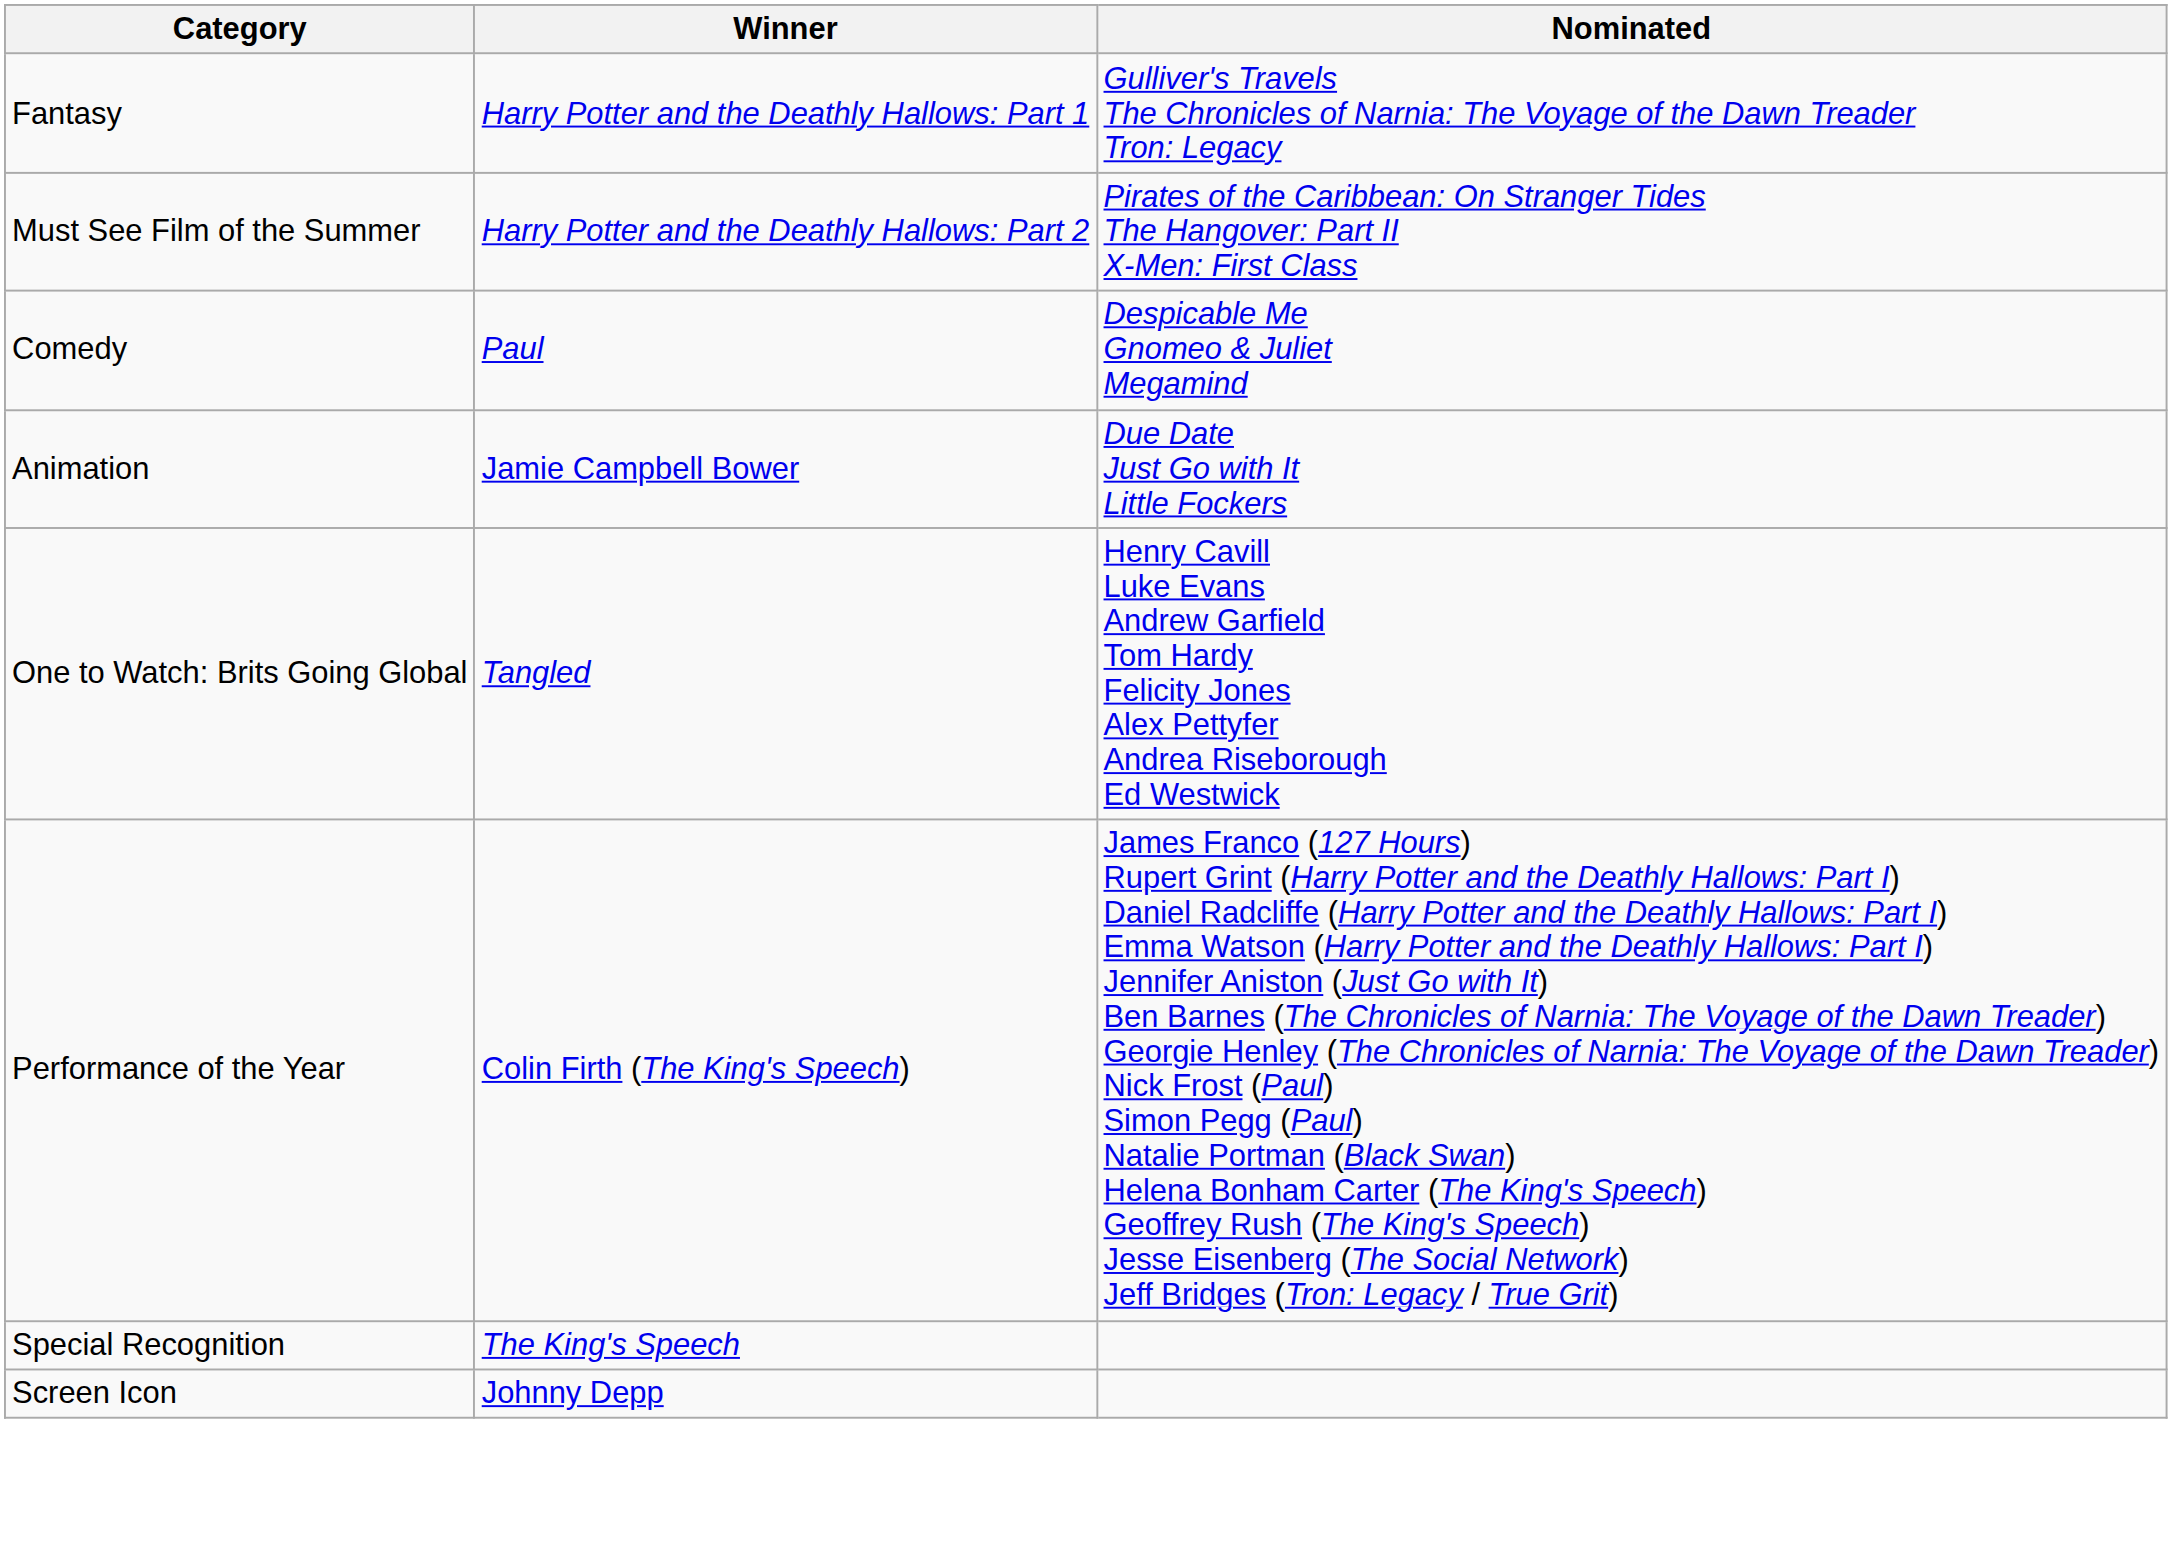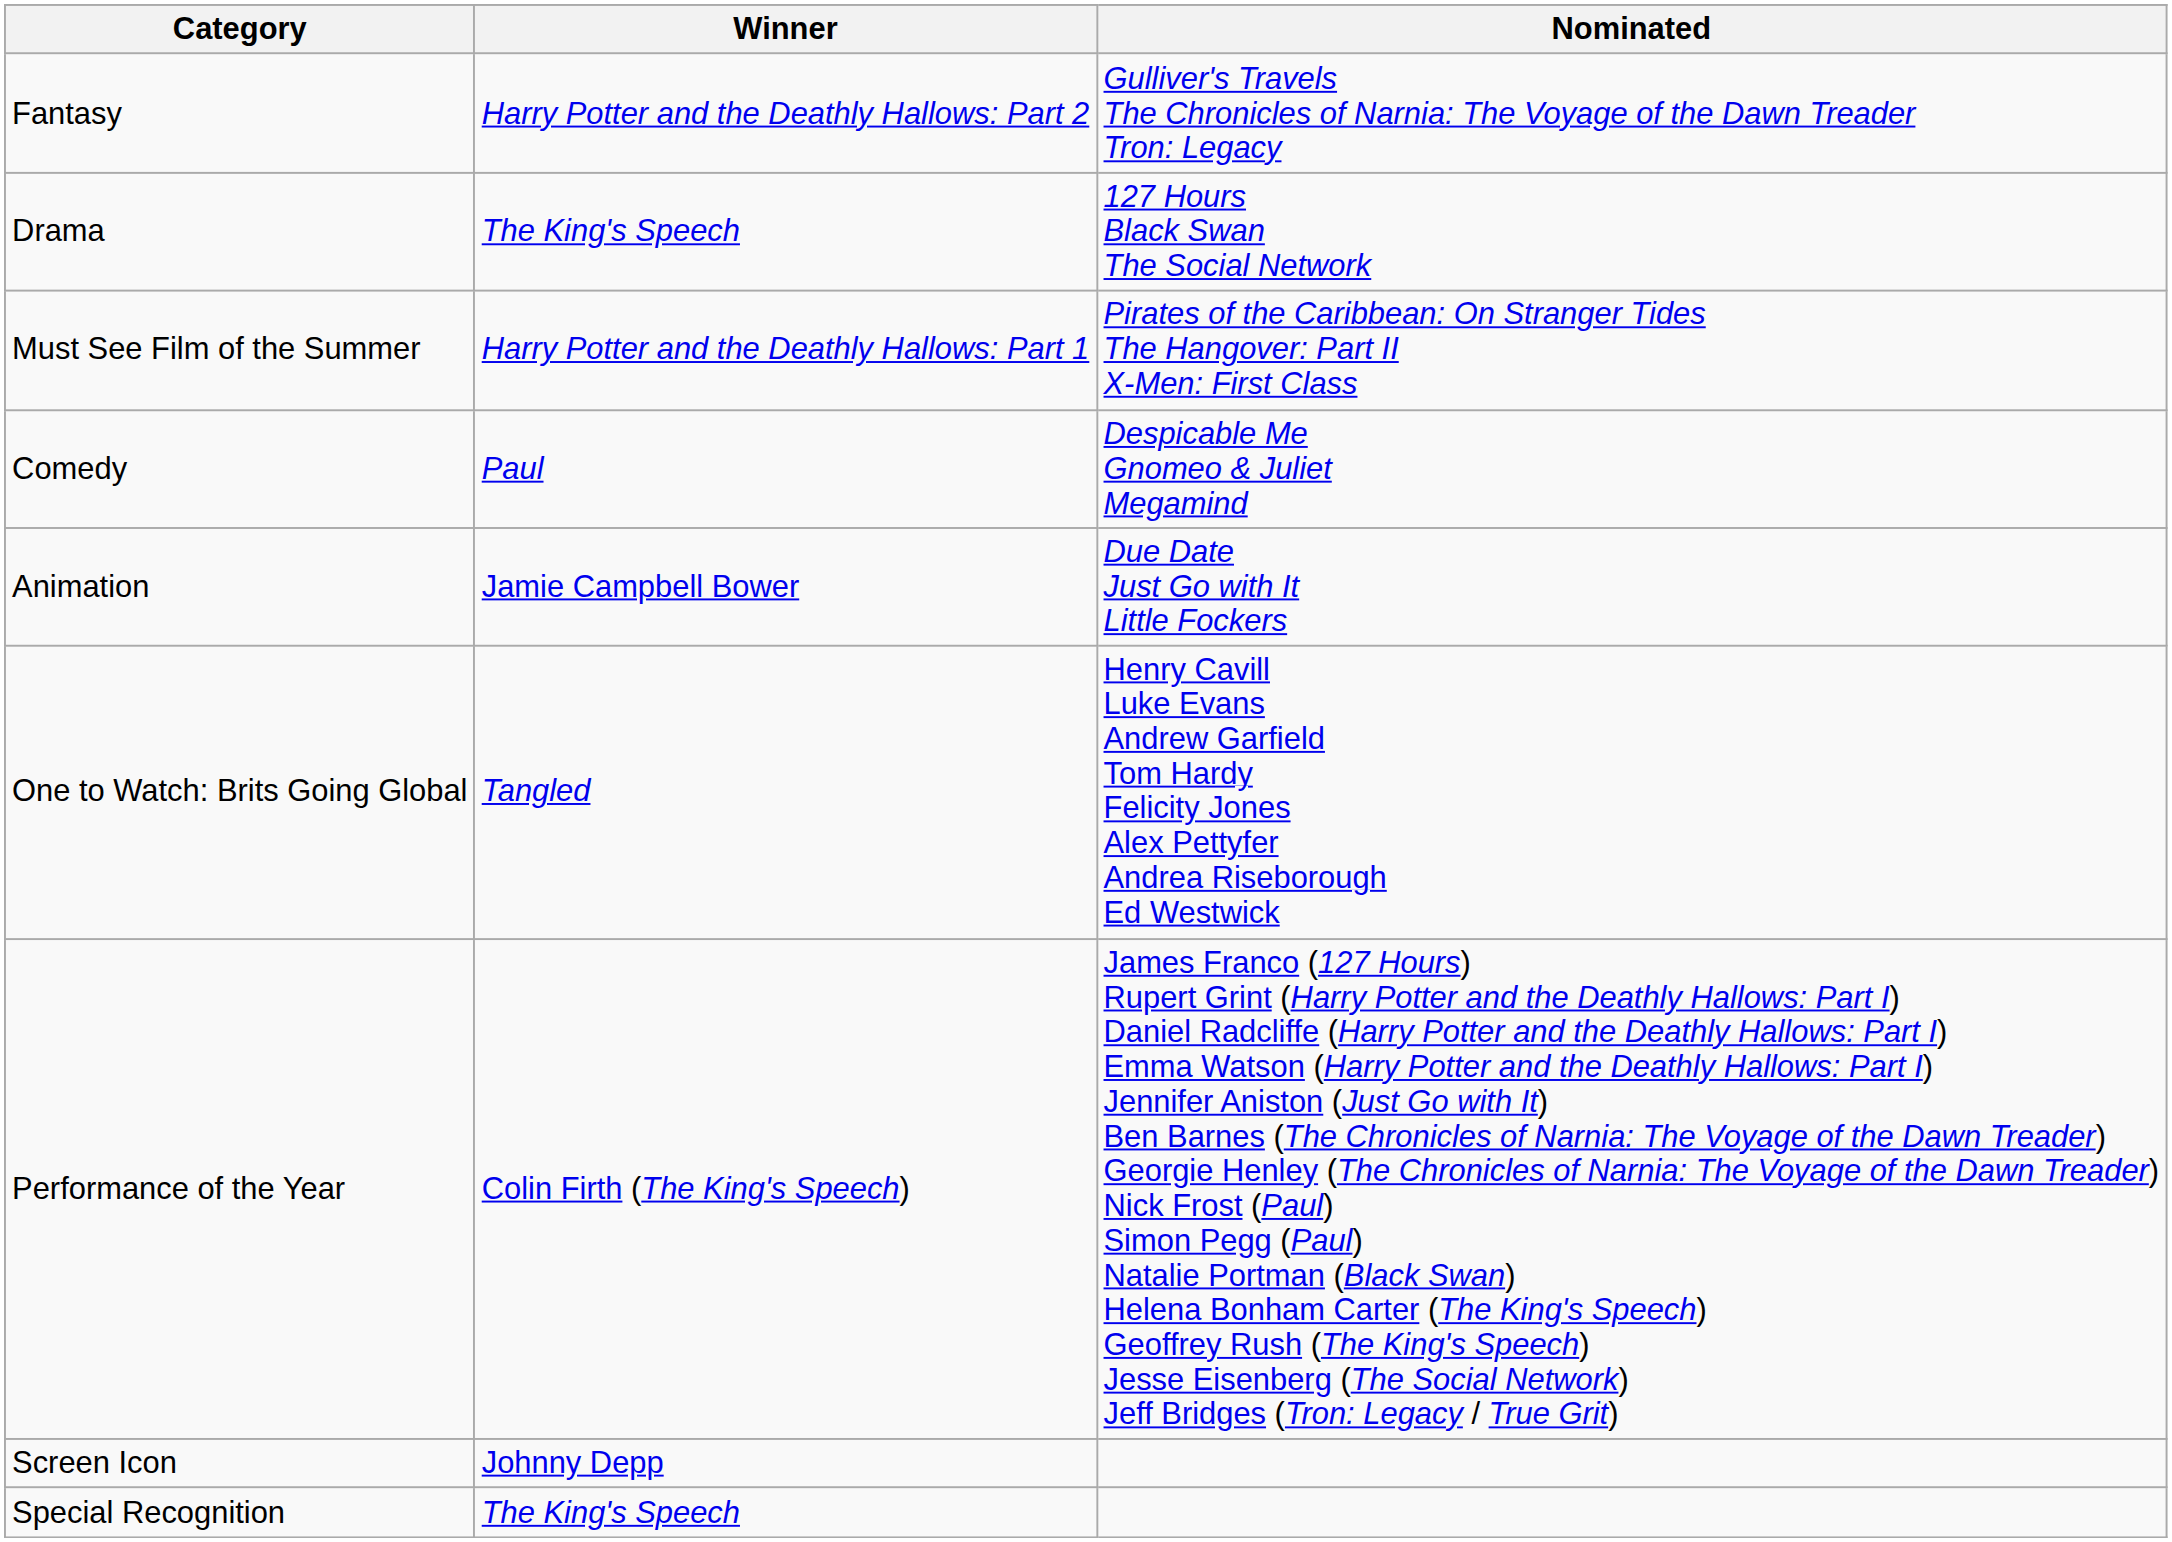Fantasy | Winner: Harry Potter and the Deathly Hallows: Part 1 -> Harry Potter and the Deathly Hallows: Part 2
+ row: Drama | The King's Speech | 127 Hours Black Swan The Social Network
Must See Film of the Summer | Winner: Harry Potter and the Deathly Hallows: Part 2 -> Harry Potter and the Deathly Hallows: Part 1
rows swapped: Screen Icon <-> Special Recognition
